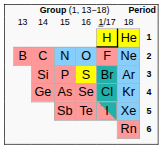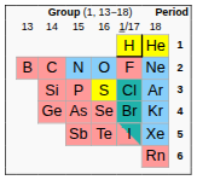P | column 6: Br -> Cl
As | column 6: Cl -> Br
